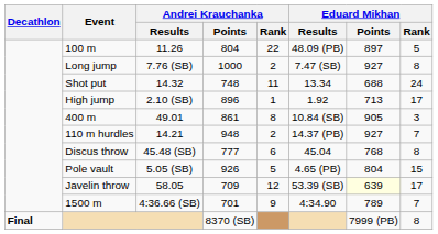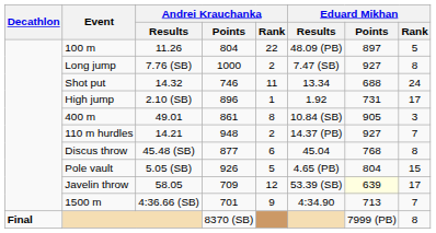Shot put | Andrei Krauchanka / Points: 748 -> 746
High jump | Eduard Mikhan / Points: 713 -> 731
Discus throw | Andrei Krauchanka / Points: 777 -> 877
1500 m | Eduard Mikhan / Points: 789 -> 713
